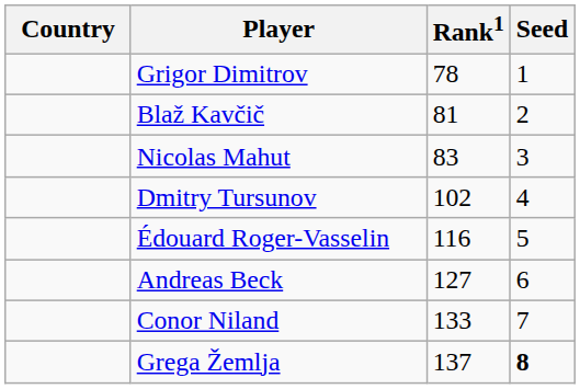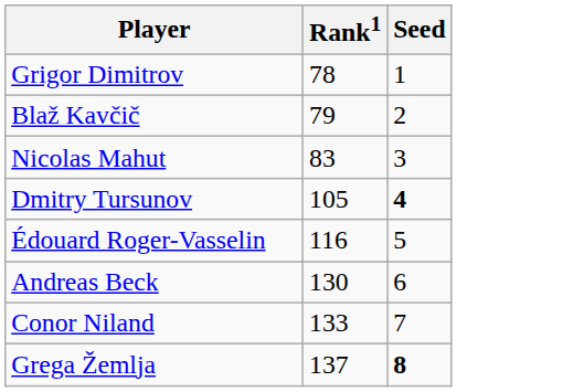- column: Country
Blaž Kavčič | Rank1: 81 -> 79
Dmitry Tursunov | Rank1: 102 -> 105
Dmitry Tursunov | Seed: normal -> bold
Andreas Beck | Rank1: 127 -> 130
